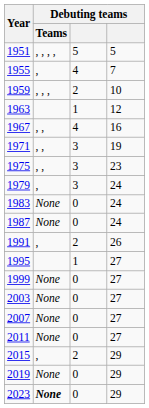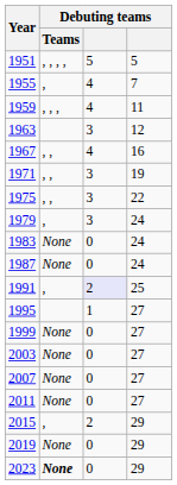1959 | column 3: 2 -> 4
1959 | column 4: 10 -> 11
1963 | column 3: 1 -> 3
1975 | column 4: 23 -> 22
1991 | column 3: no background -> lavender background
1991 | column 4: 26 -> 25
